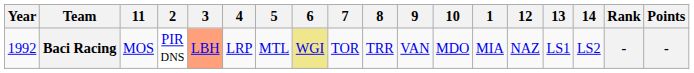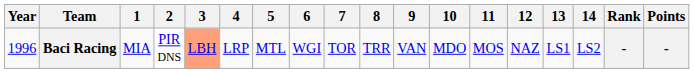columns swapped: 1 <-> 11
Baci Racing | Year: 1992 -> 1996
Baci Racing | 6: khaki background -> no background
